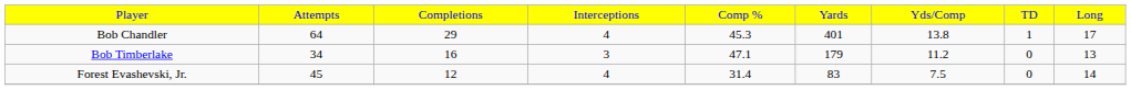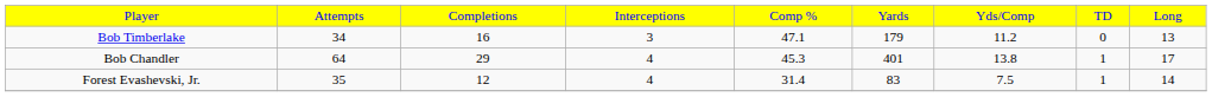rows swapped: Bob Chandler <-> Bob Timberlake
Forest Evashevski, Jr. | column 2: 45 -> 35
Forest Evashevski, Jr. | column 8: 0 -> 1
